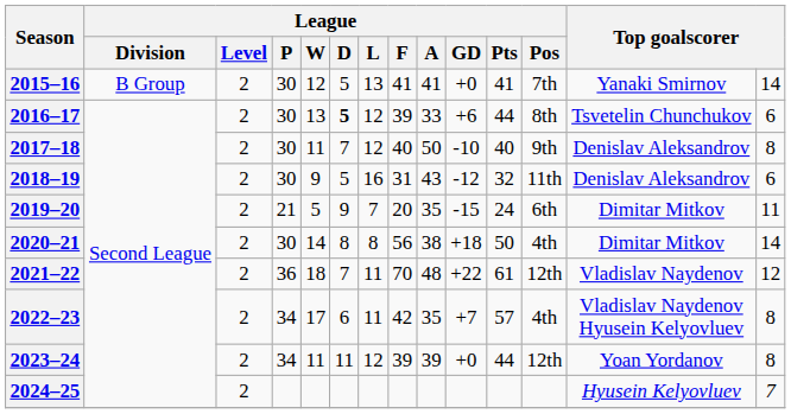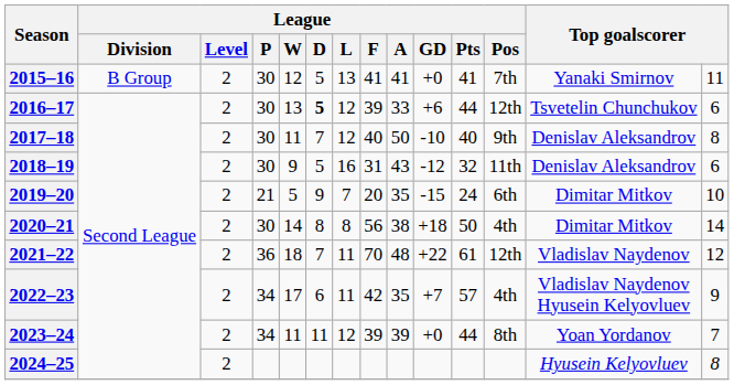2015–16 | column 14: 14 -> 11
2016–17 | League / Pos: 8th -> 12th
2019–20 | column 14: 11 -> 10
2022–23 | column 14: 8 -> 9
2023–24 | League / Pos: 12th -> 8th
2023–24 | column 14: 8 -> 7
2024–25 | column 14: 7 -> 8
